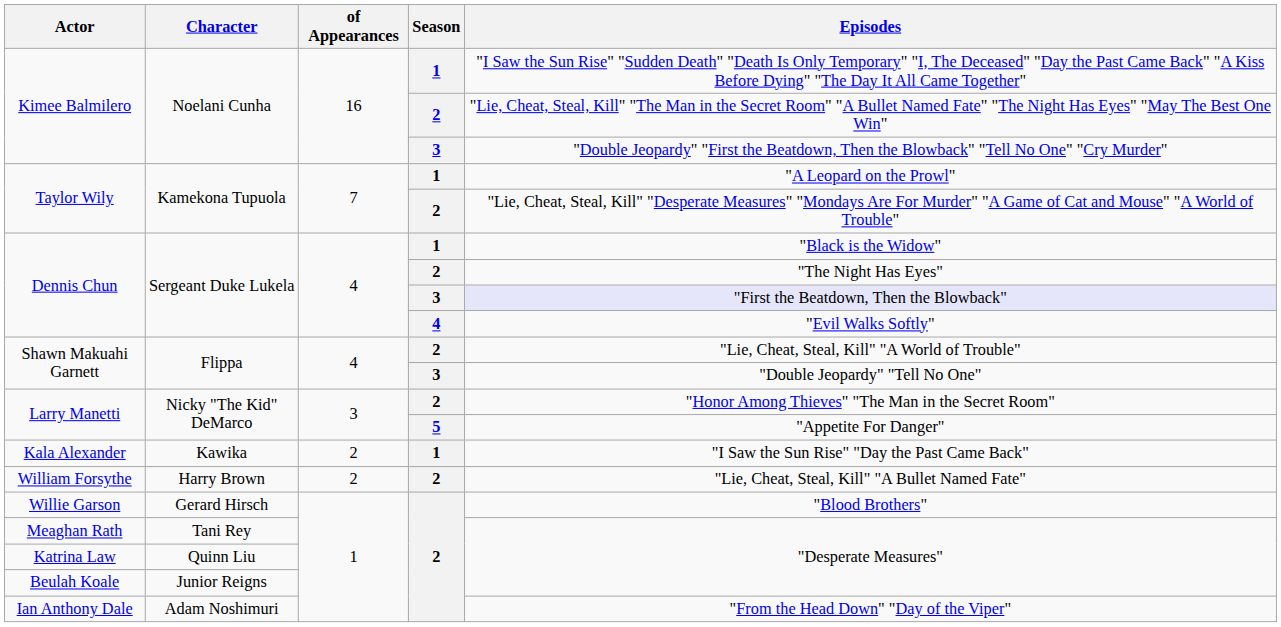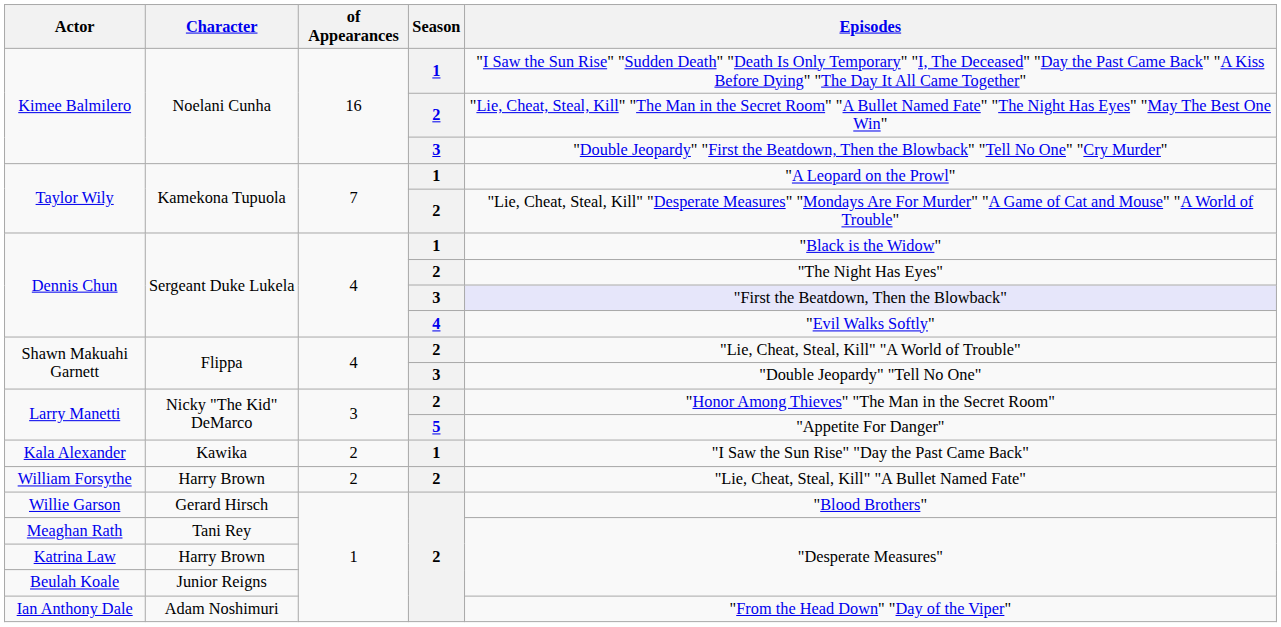Katrina Law | Character: Quinn Liu -> Harry Brown
